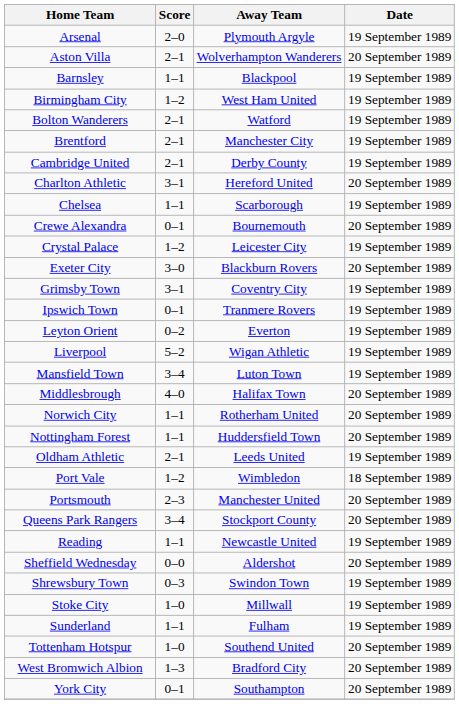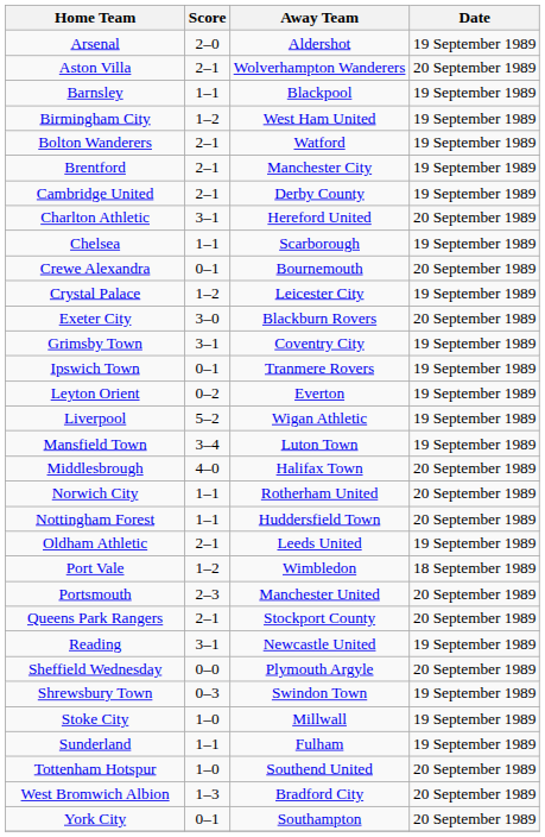Arsenal | Away Team: Plymouth Argyle -> Aldershot
Queens Park Rangers | Score: 3–4 -> 2–1
Reading | Score: 1–1 -> 3–1
Sheffield Wednesday | Away Team: Aldershot -> Plymouth Argyle
